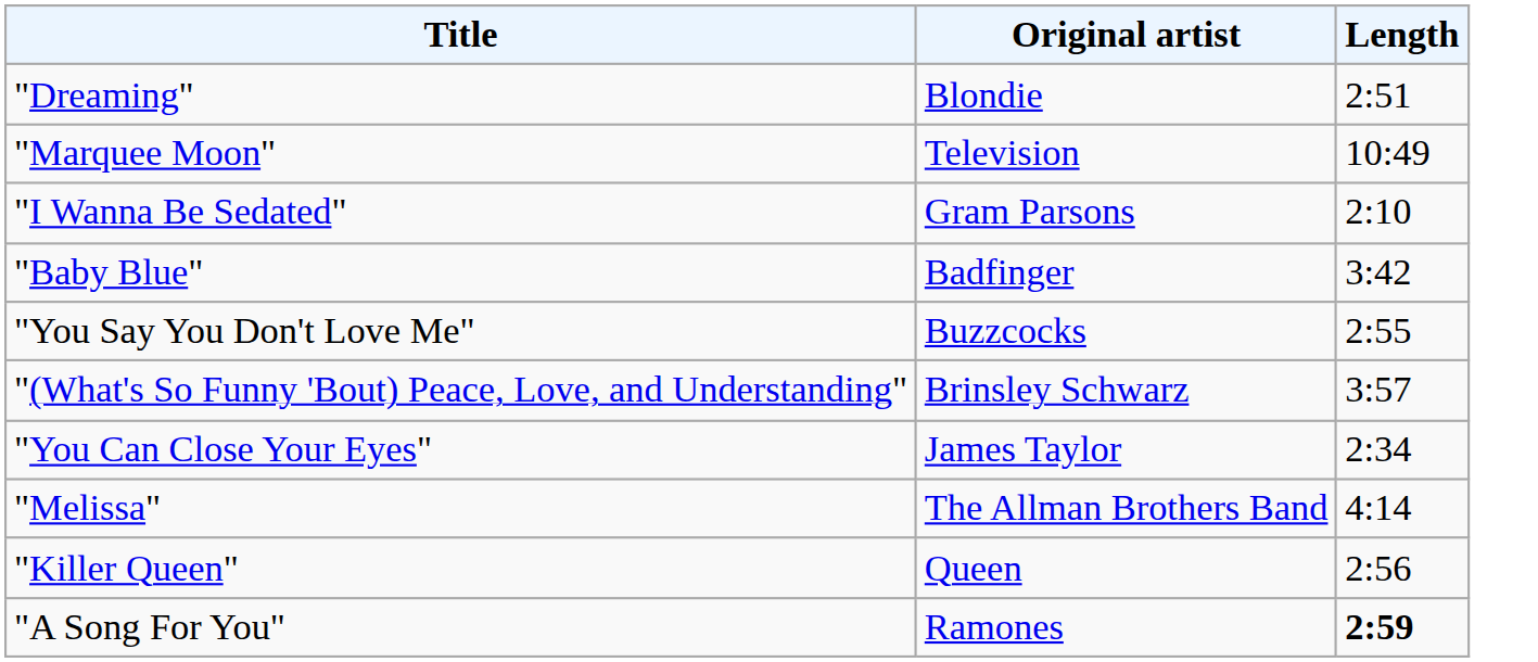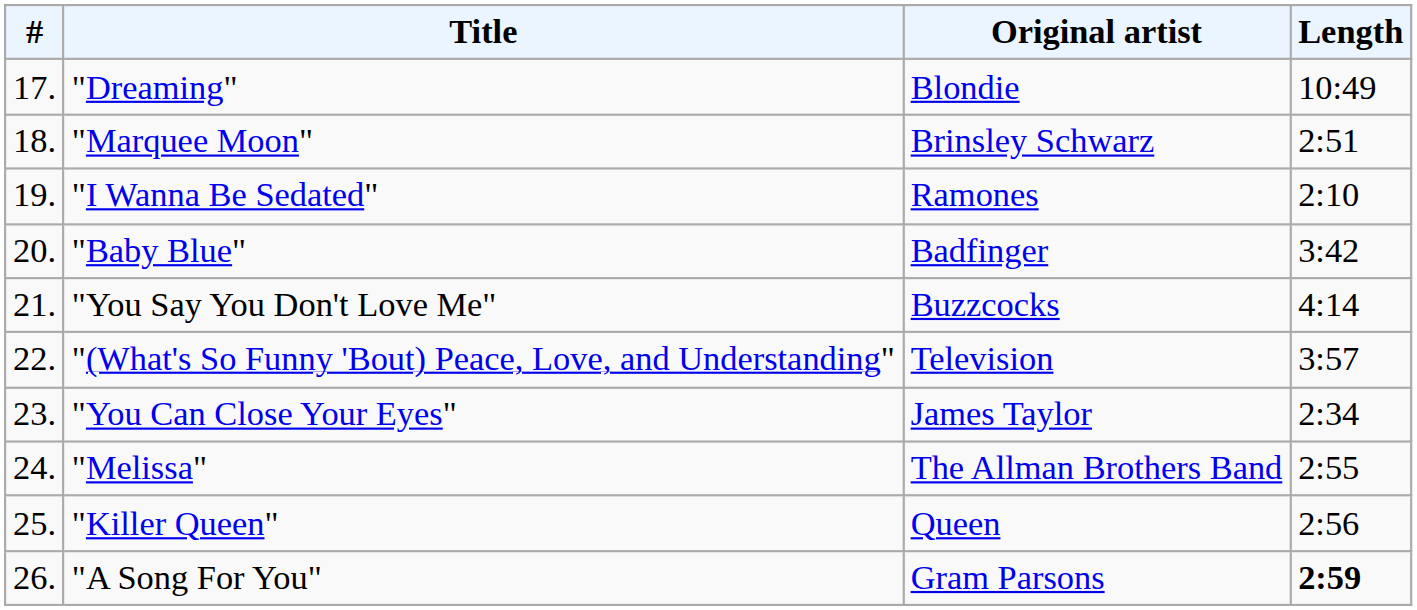+ column: # | 17. | 18. | 19. | 20. | 21. | 22. | 23. | 24. | 25. | 26.
"Dreaming" | Length: 2:51 -> 10:49
"Marquee Moon" | Original artist: Television -> Brinsley Schwarz
"Marquee Moon" | Length: 10:49 -> 2:51
"I Wanna Be Sedated" | Original artist: Gram Parsons -> Ramones
"You Say You Don't Love Me" | Length: 2:55 -> 4:14
"(What's So Funny 'Bout) Peace, Love, and Understanding" | Original artist: Brinsley Schwarz -> Television
"Melissa" | Length: 4:14 -> 2:55
"A Song For You" | Original artist: Ramones -> Gram Parsons
